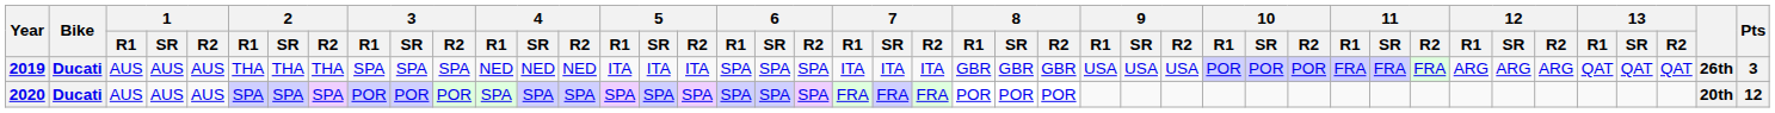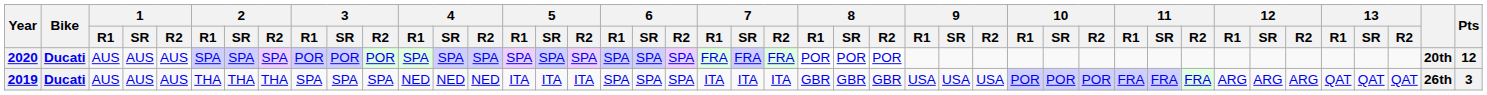rows swapped: 2019 <-> 2020
